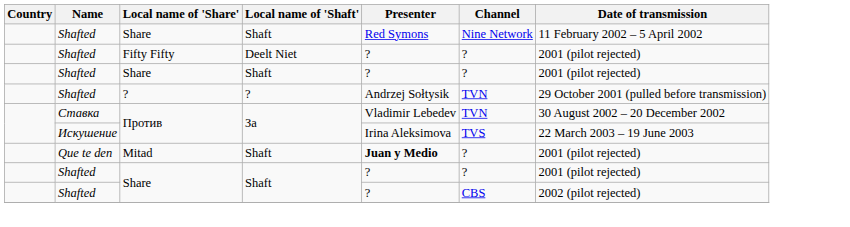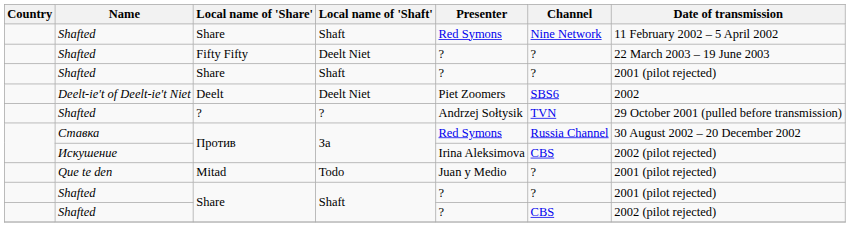Fifty Fifty | Date of transmission: 2001 (pilot rejected) -> 22 March 2003 – 19 June 2003
+ row: Deelt-ie't of Deelt-ie't Niet | Deelt | Deelt Niet | Piet Zoomers | SBS6 | 2002
Ставка / Против | Presenter: Vladimir Lebedev -> Red Symons
Ставка / Против | Channel: TVN -> Russia Channel
Искушение / Против | Channel: TVS -> CBS
Искушение / Против | Date of transmission: 22 March 2003 – 19 June 2003 -> 2002 (pilot rejected)
Mitad | Local name of 'Shaft': Shaft -> Todo
Mitad | Presenter: bold -> normal
